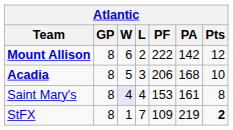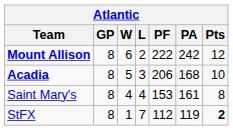Mount Allison | PA: 142 -> 242
Saint Mary's | W: lavender background -> no background
StFX | PF: 109 -> 112
StFX | PA: 219 -> 119
